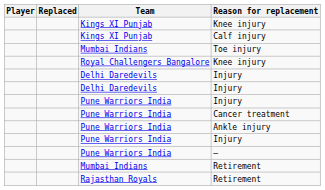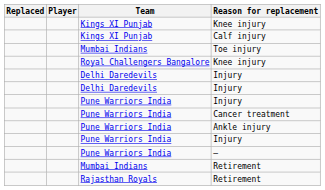columns swapped: Player <-> Replaced
